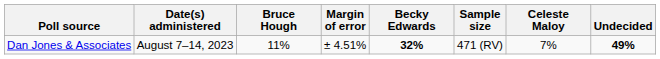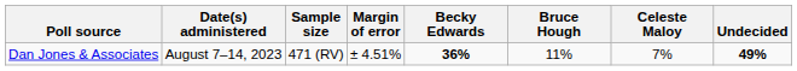columns swapped: Sample size <-> Bruce Hough
Dan Jones & Associates | Becky Edwards: 32% -> 36%
